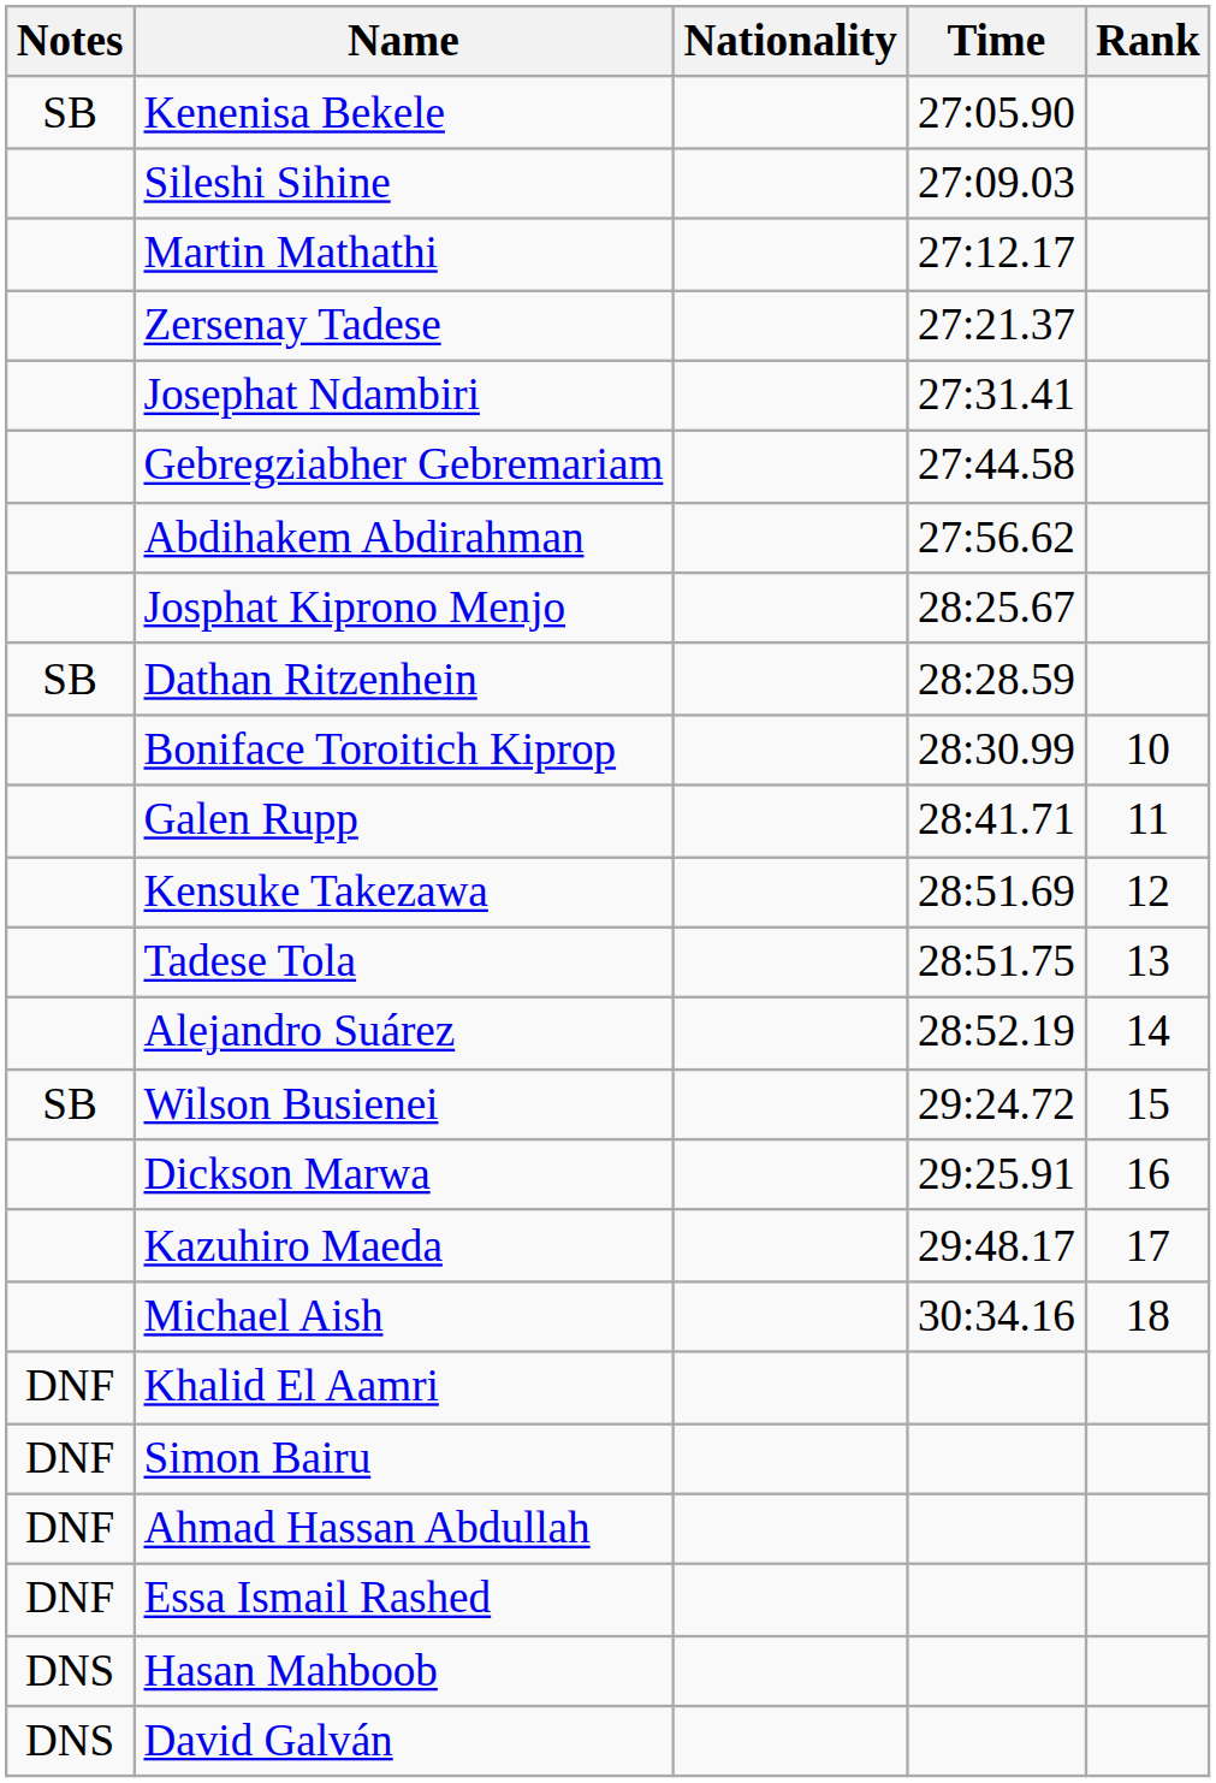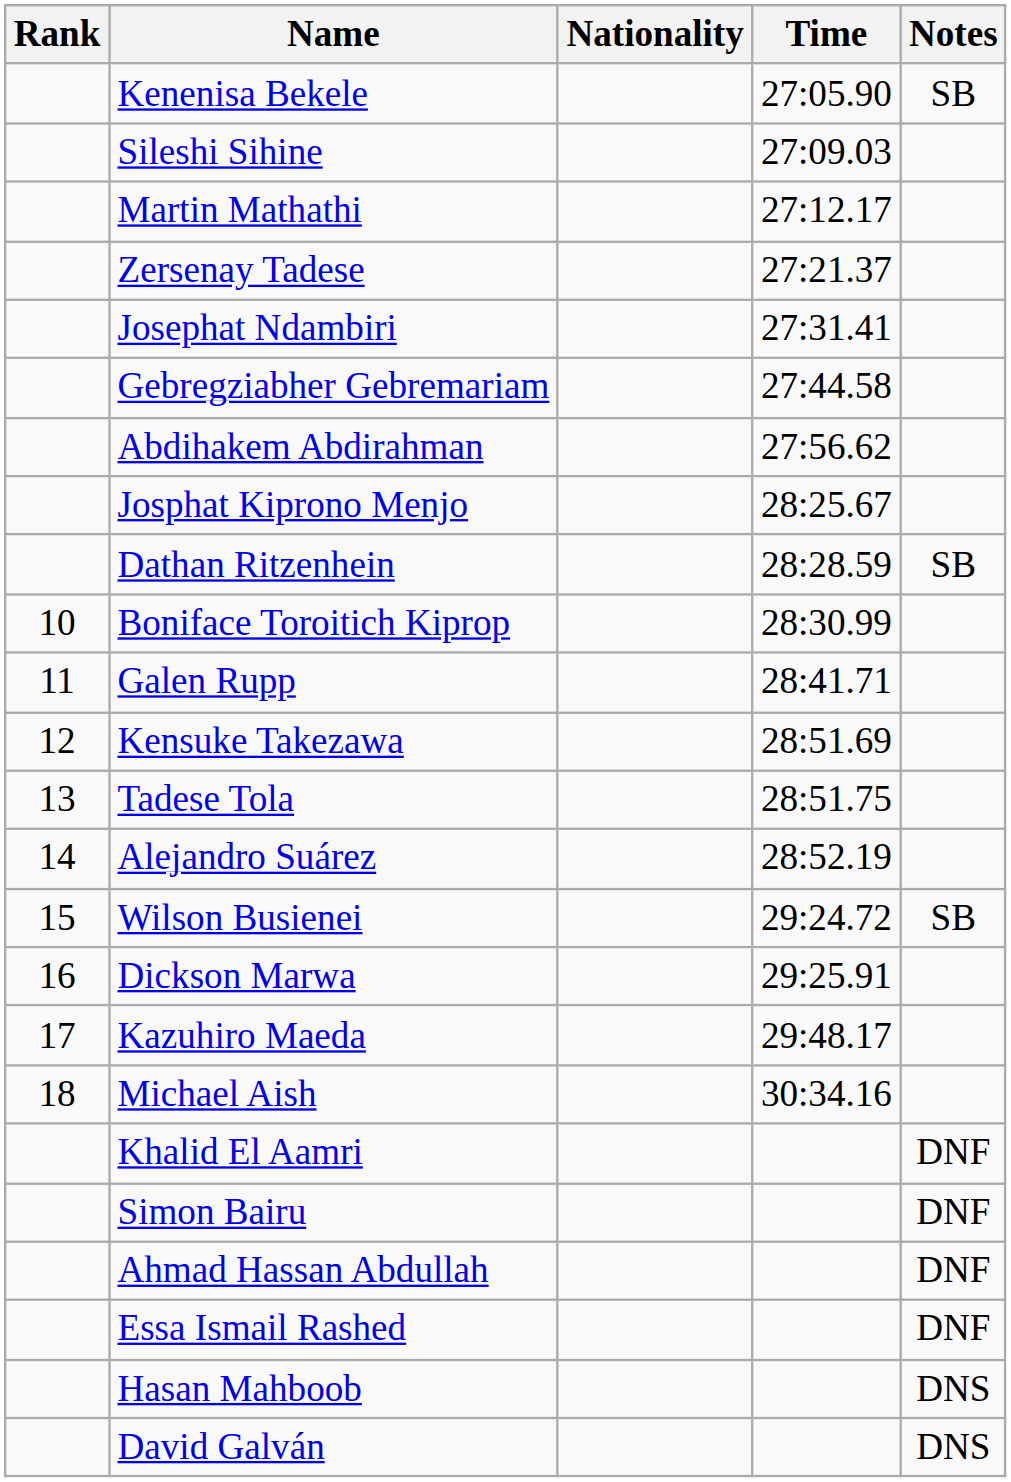columns swapped: Rank <-> Notes
